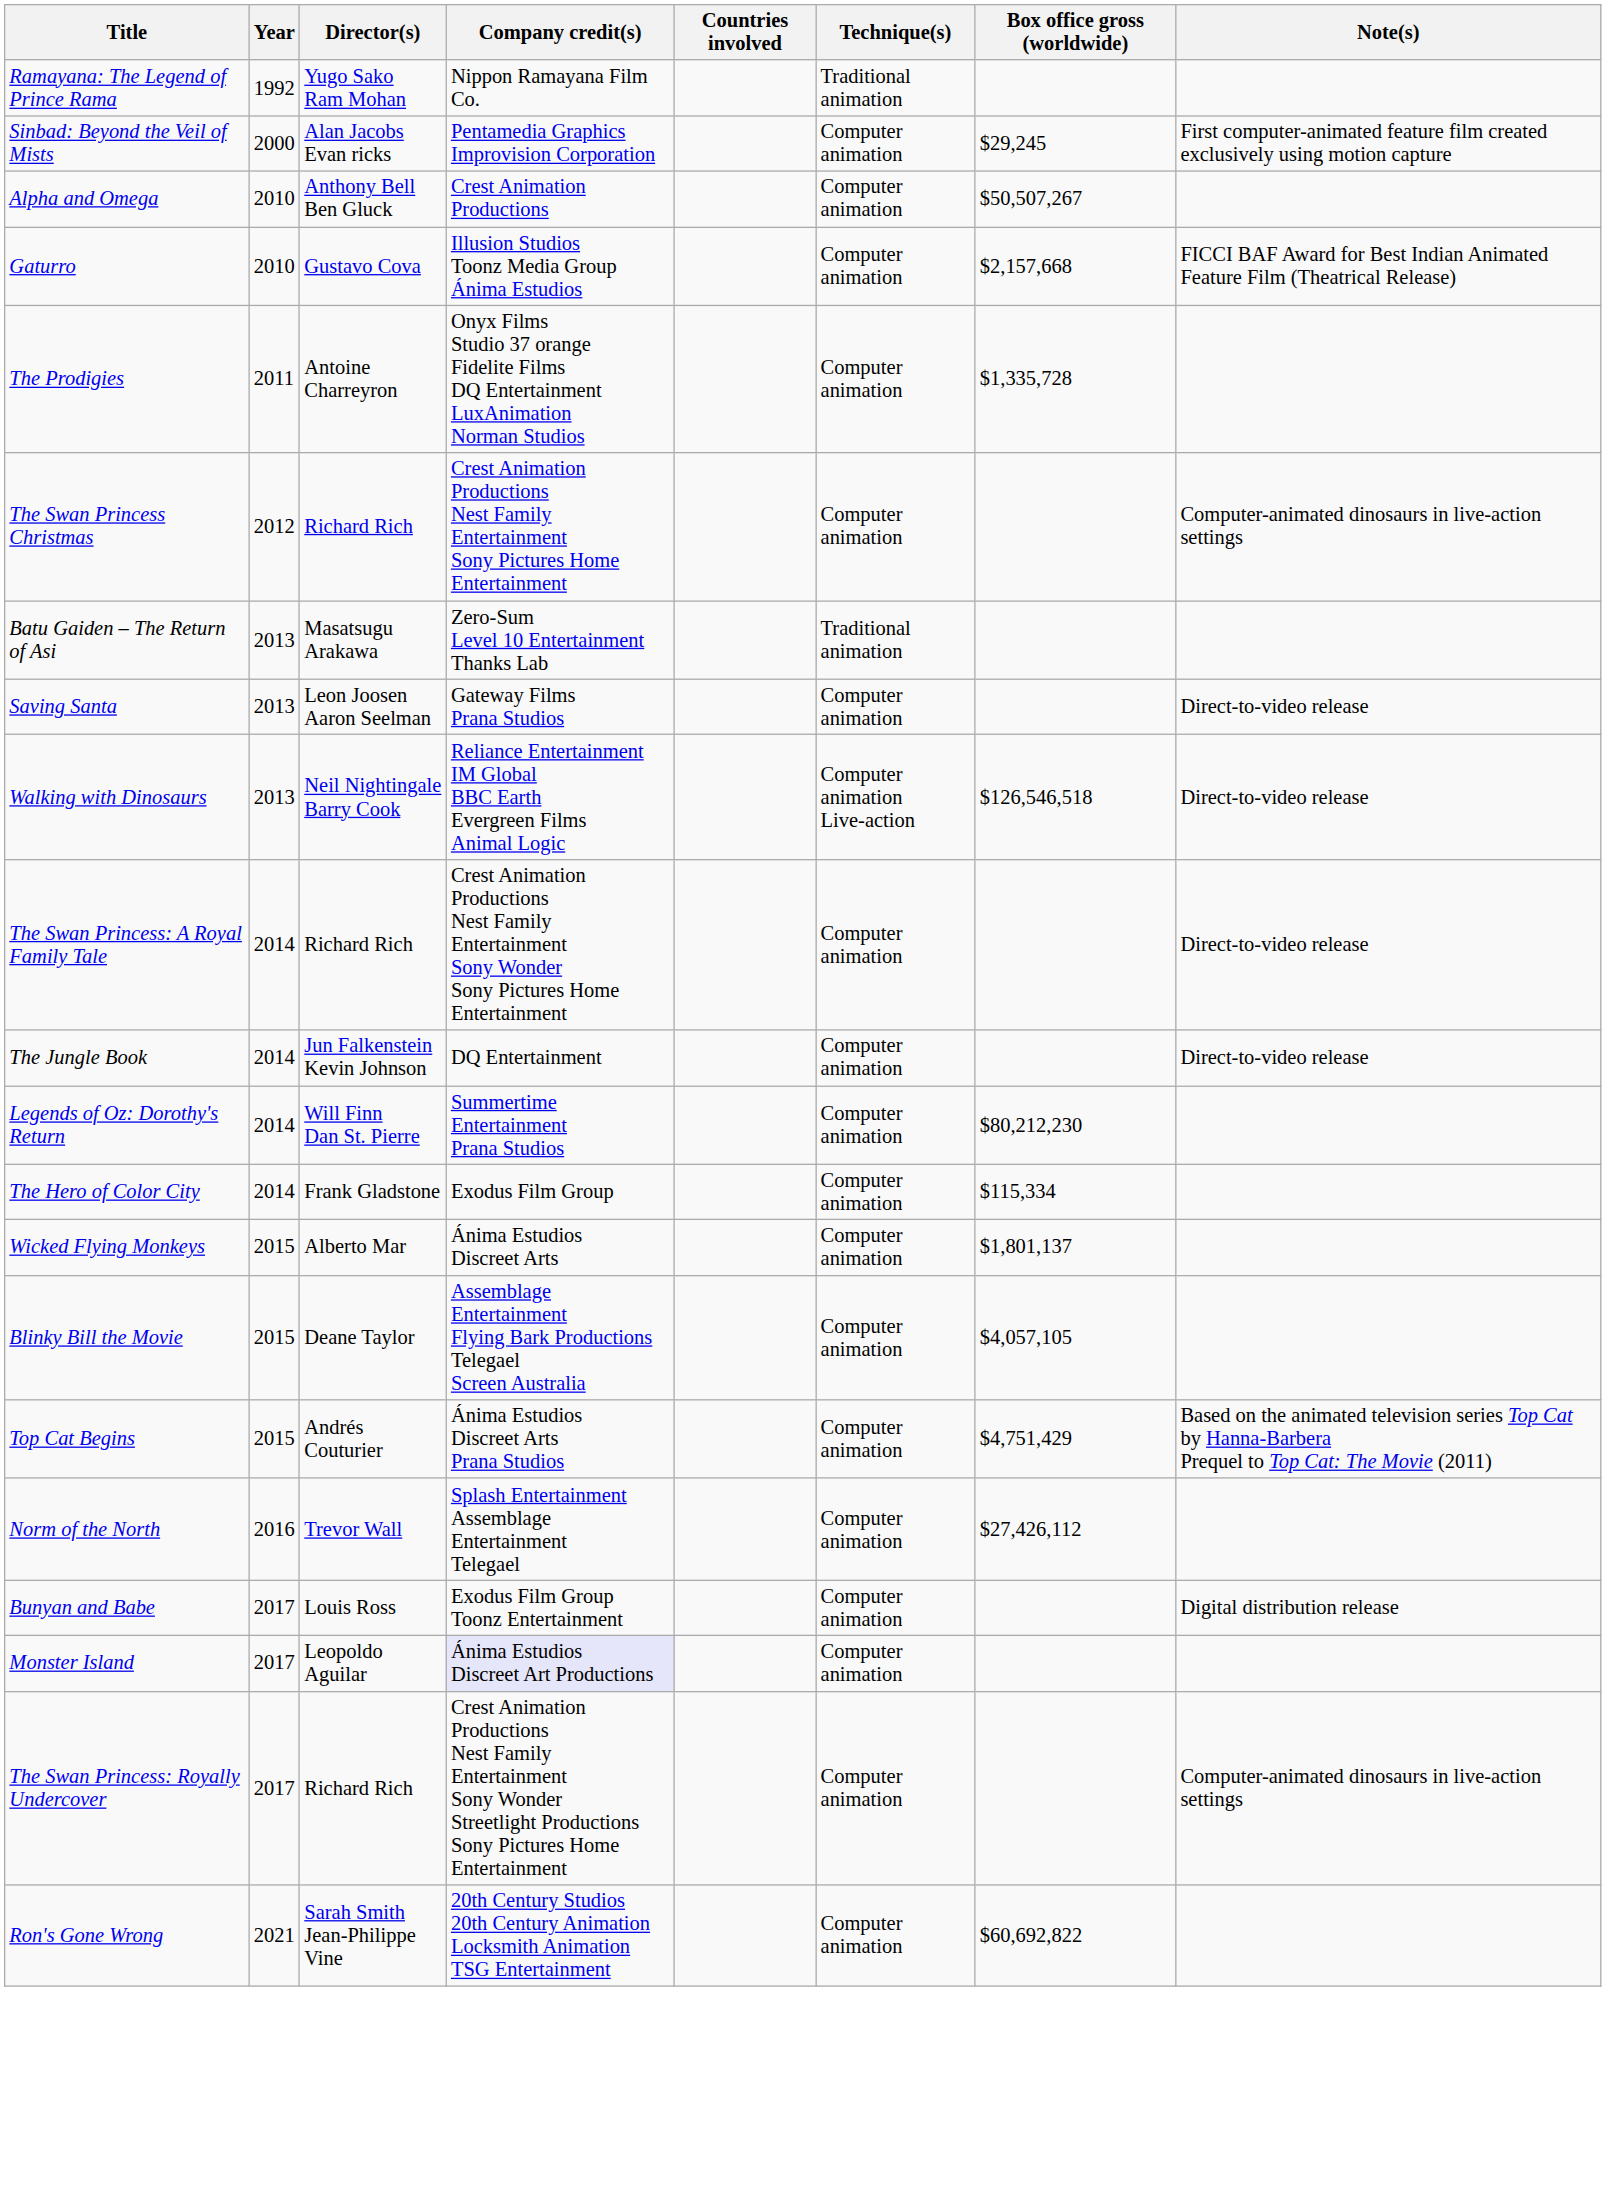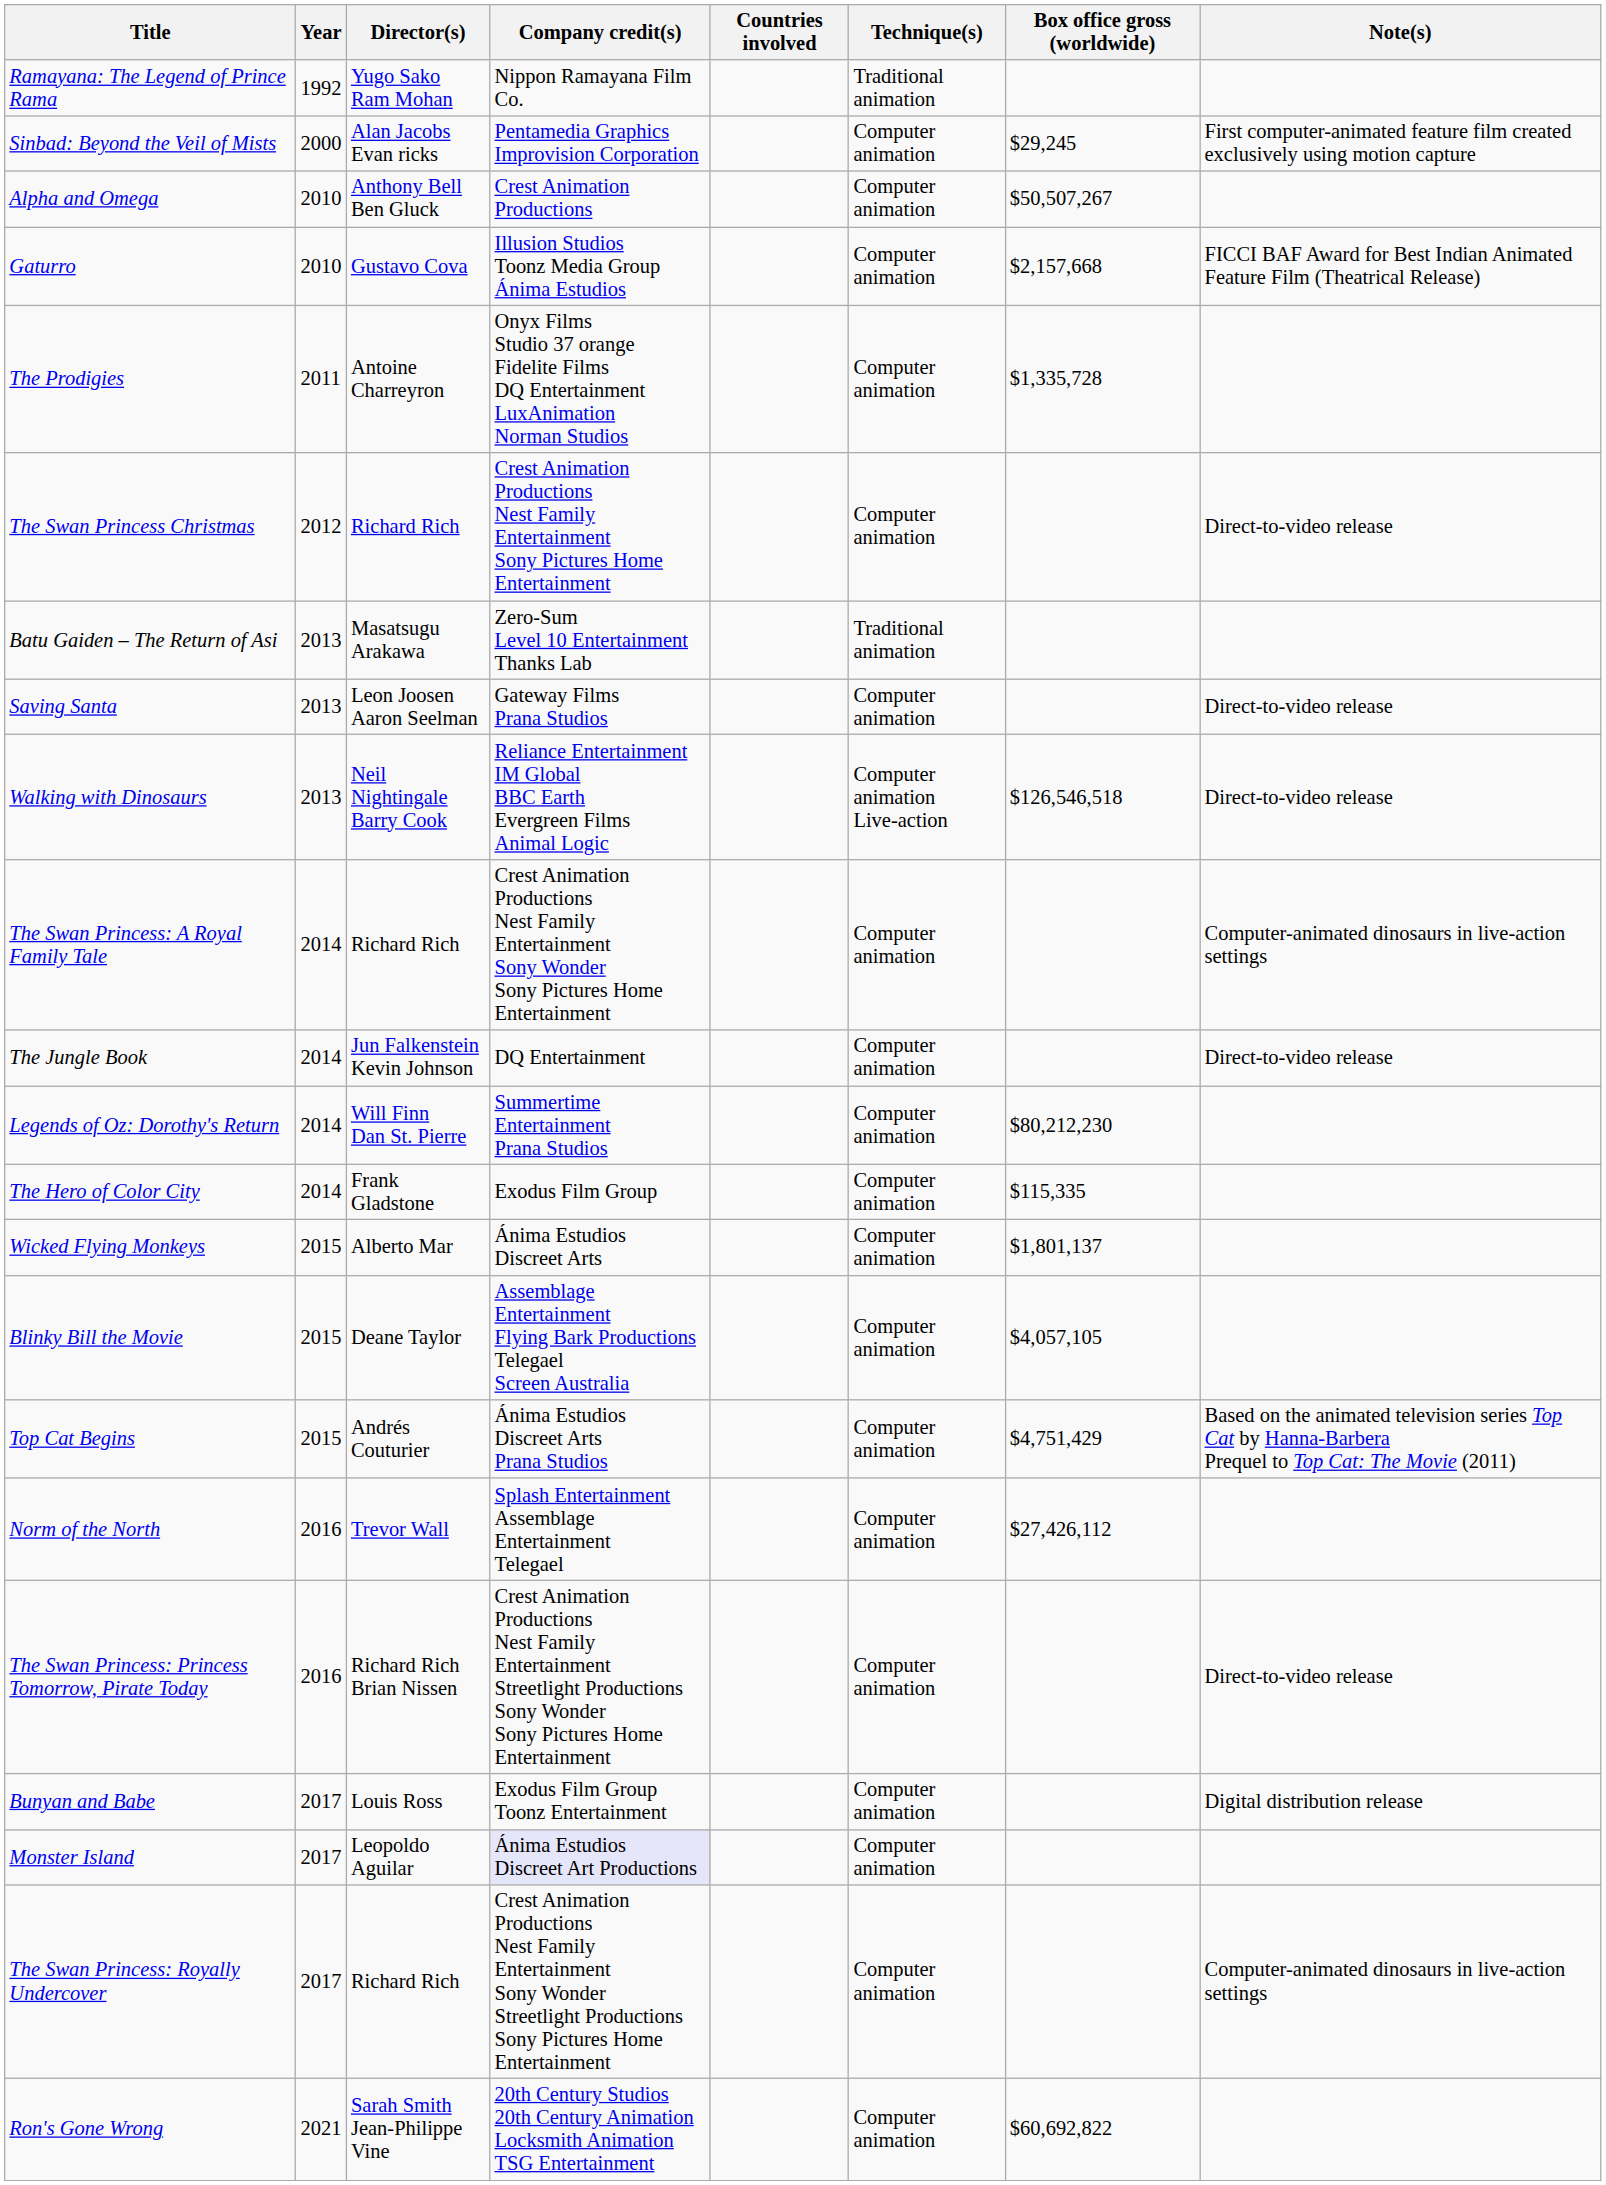The Swan Princess Christmas | Note(s): Computer-animated dinosaurs in live-action settings -> Direct-to-video release
The Swan Princess: A Royal Family Tale | Note(s): Direct-to-video release -> Computer-animated dinosaurs in live-action settings
The Hero of Color City | Box office gross (worldwide): $115,334 -> $115,335
+ row: The Swan Princess: Princess Tomorrow, Pirate Today | 2016 | Richard Rich Brian Nissen | Crest Animation Productions Nest Family Entertainment Streetlight Productions Sony Wonder Sony Pictures Home Entertainment | Computer animation | Direct-to-video release
